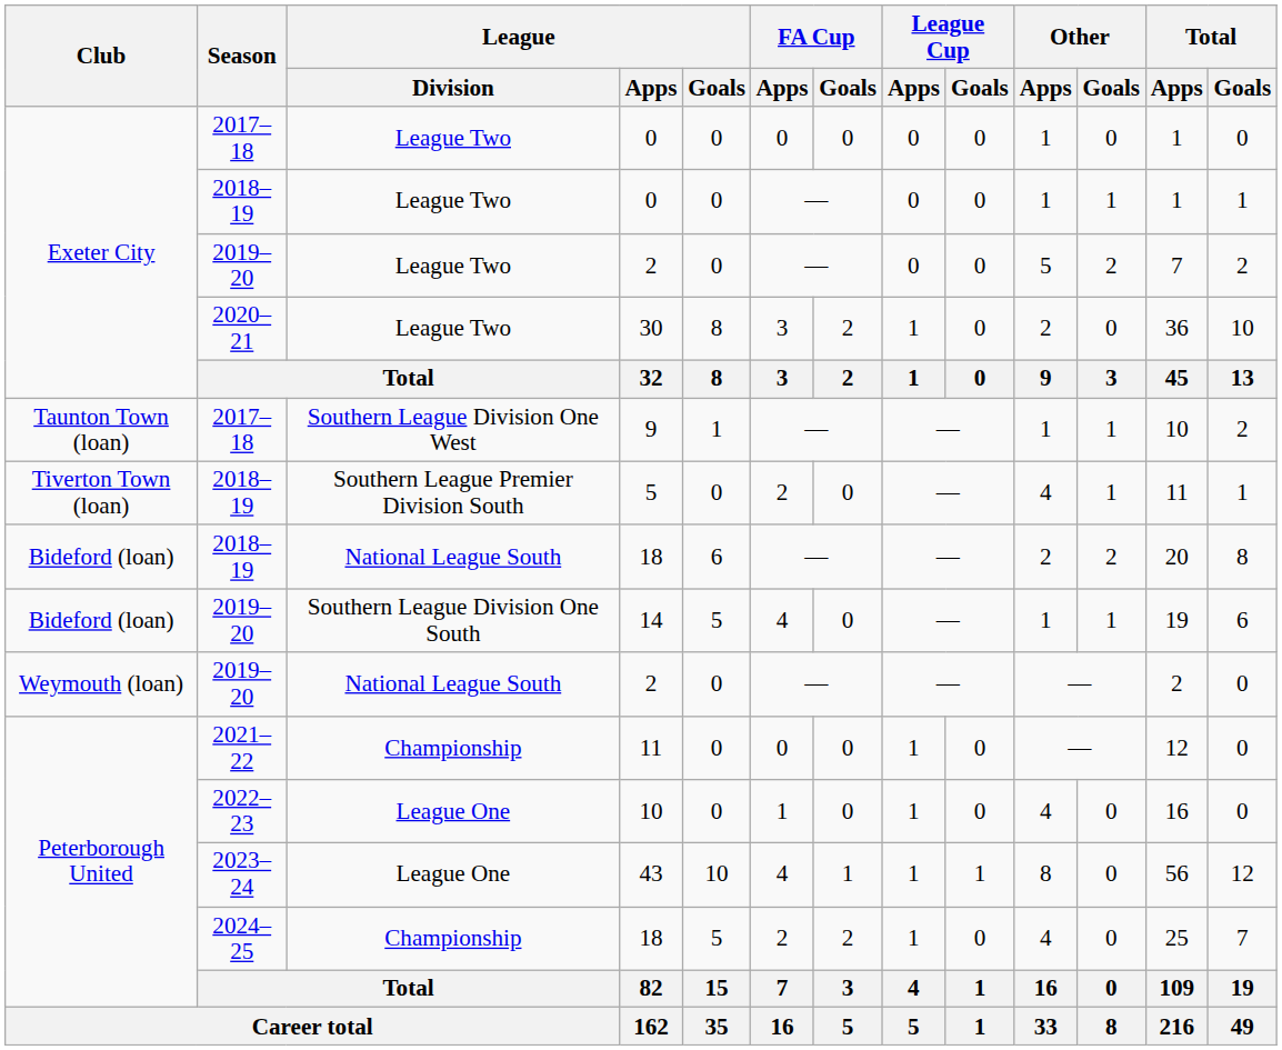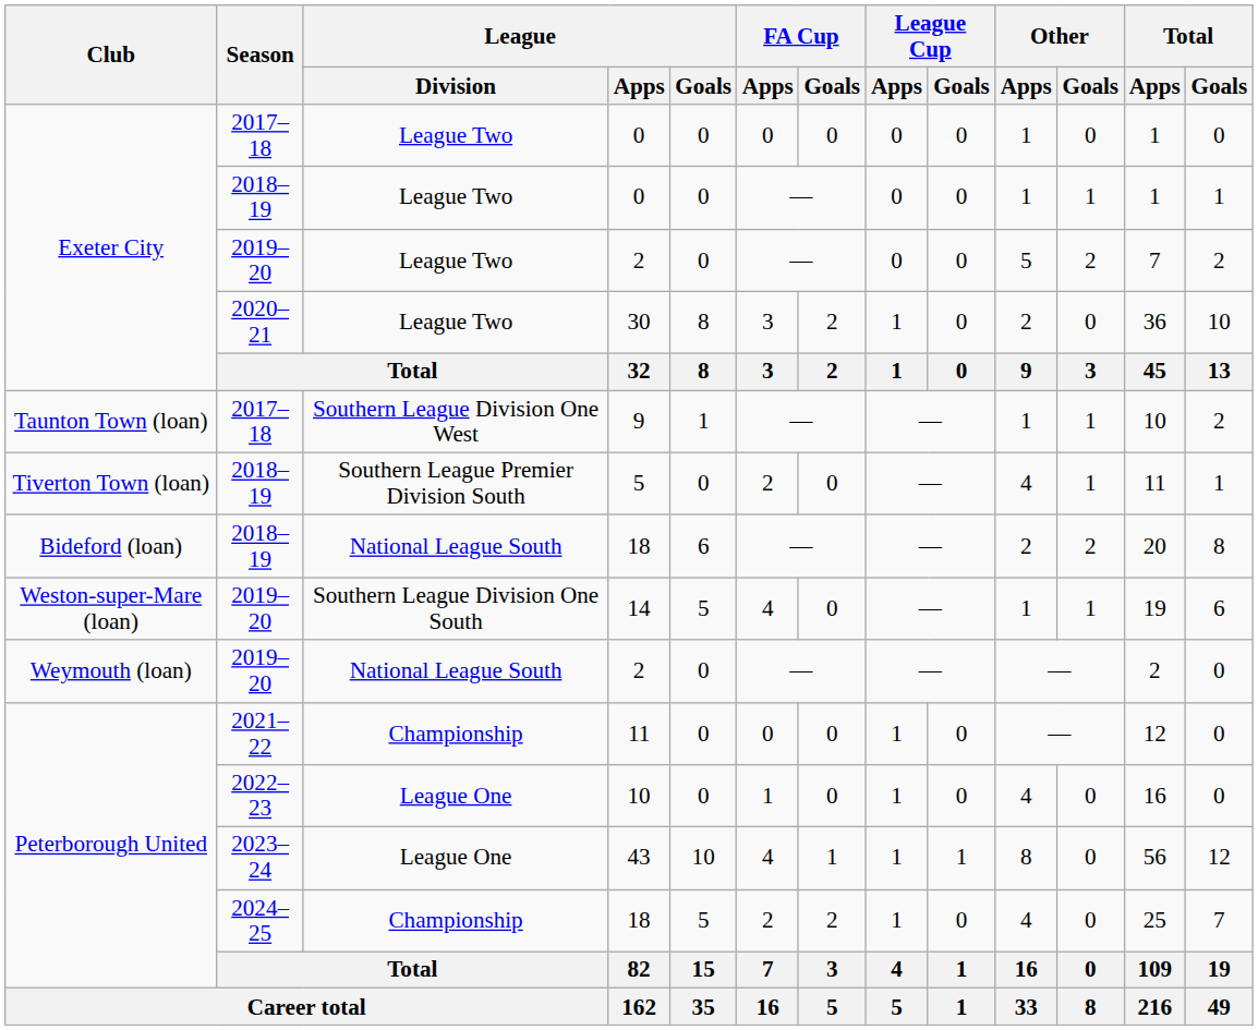14 | Club: Bideford (loan) -> Weston-super-Mare (loan)
